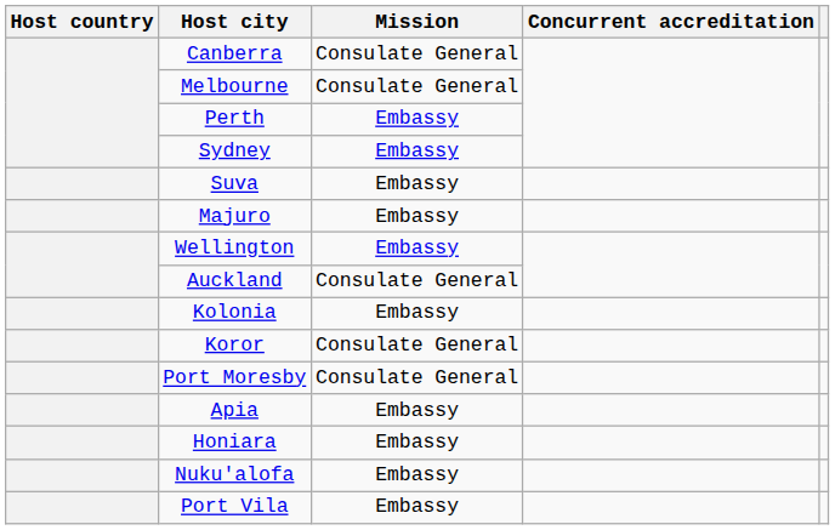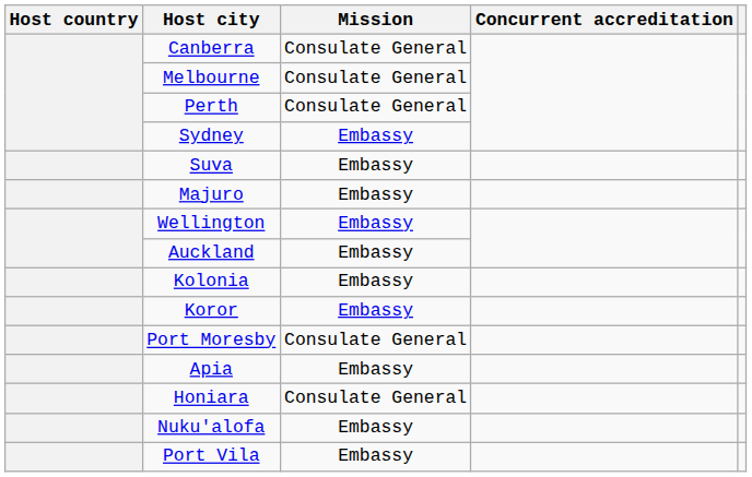Perth | Mission: Embassy -> Consulate General
Auckland | Mission: Consulate General -> Embassy
Koror | Mission: Consulate General -> Embassy
Honiara | Mission: Embassy -> Consulate General
